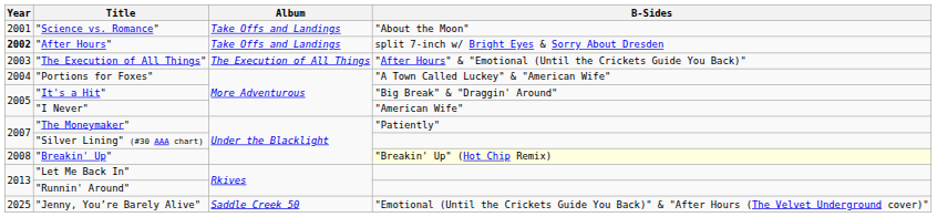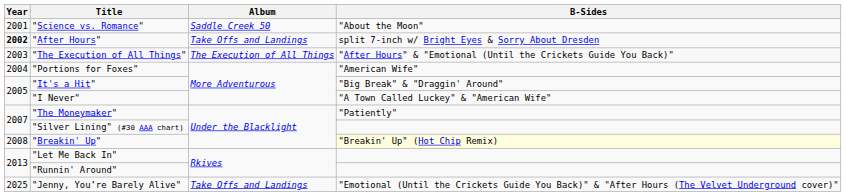"Science vs. Romance" | Album: Take Offs and Landings -> Saddle Creek 50
"Portions for Foxes" | B-Sides: "A Town Called Luckey" & "American Wife" -> "American Wife"
"I Never" | B-Sides: "American Wife" -> "A Town Called Luckey" & "American Wife"
"Jenny, You’re Barely Alive" | Album: Saddle Creek 50 -> Take Offs and Landings
